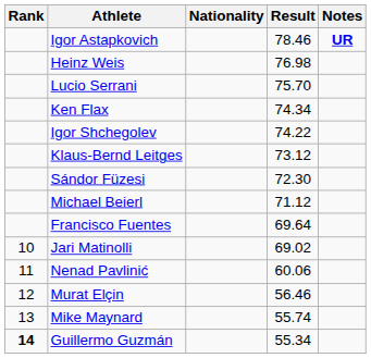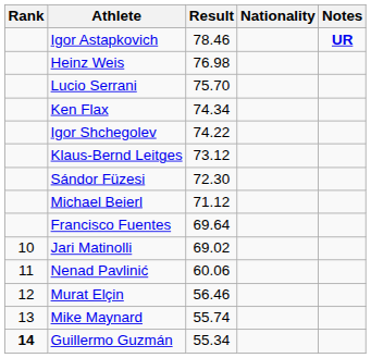columns swapped: Nationality <-> Result
